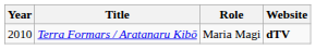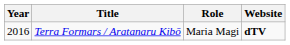Terra Formars / Aratanaru Kibō | Year: 2010 -> 2016
